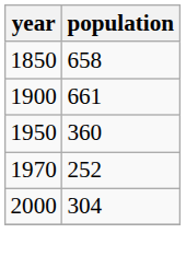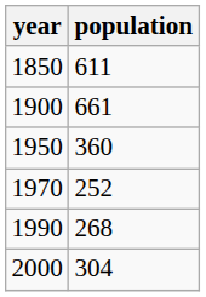1850 | population: 658 -> 611
+ row: 1990 | 268
